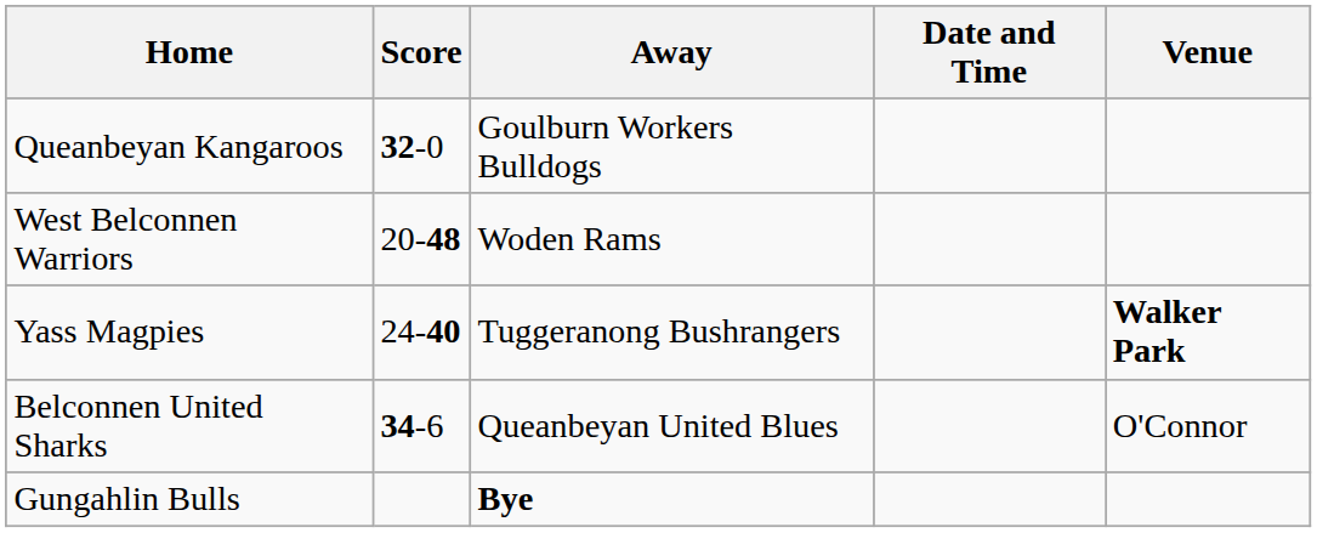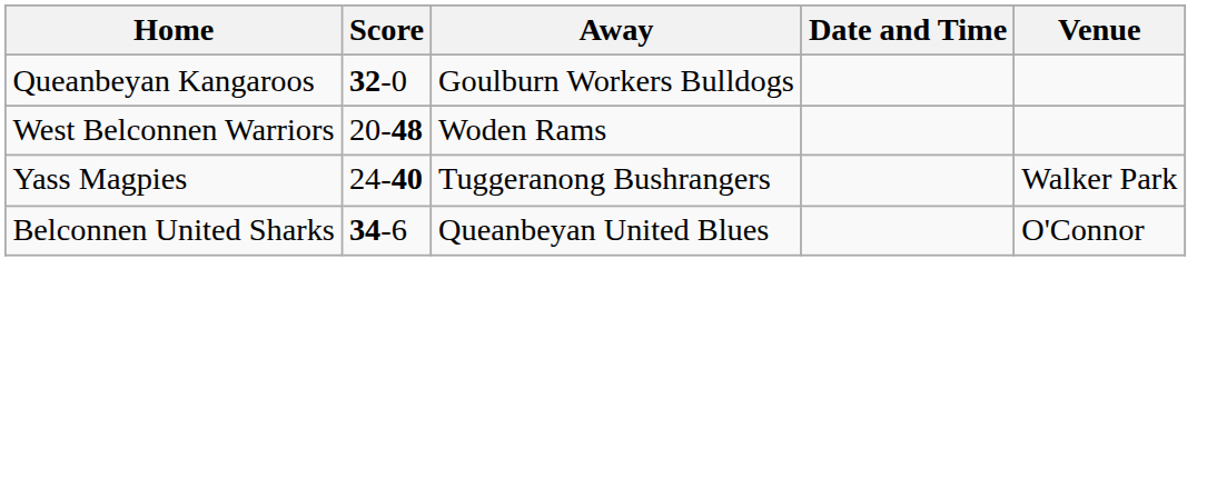Yass Magpies | Venue: bold -> normal
- row: Gungahlin Bulls | Bye
